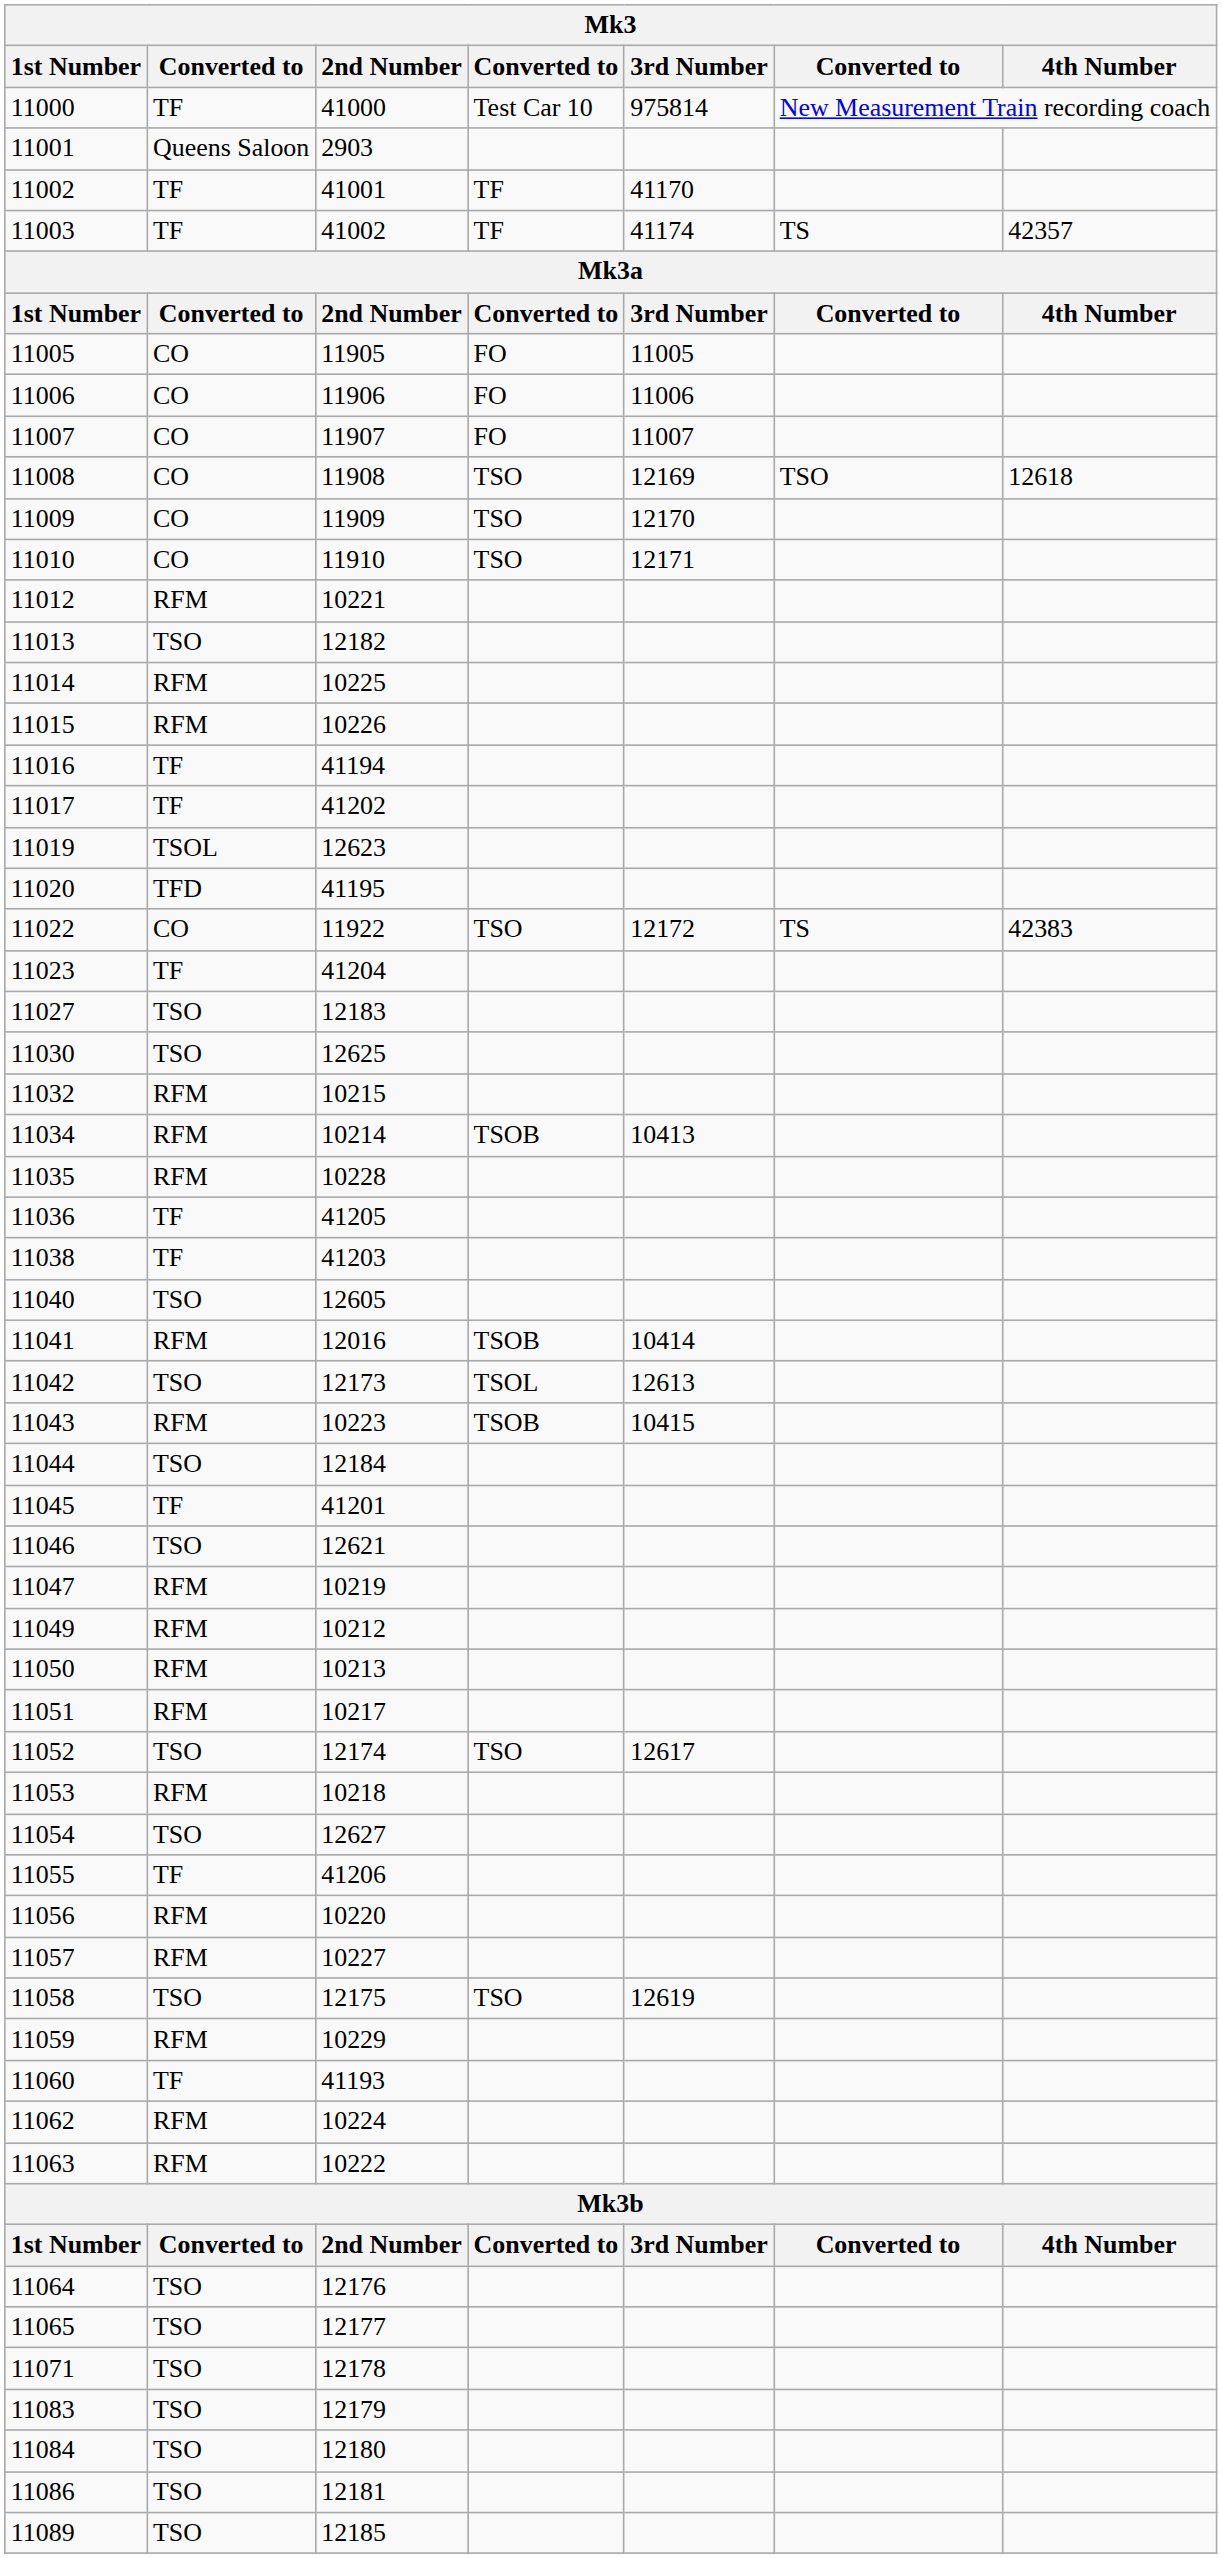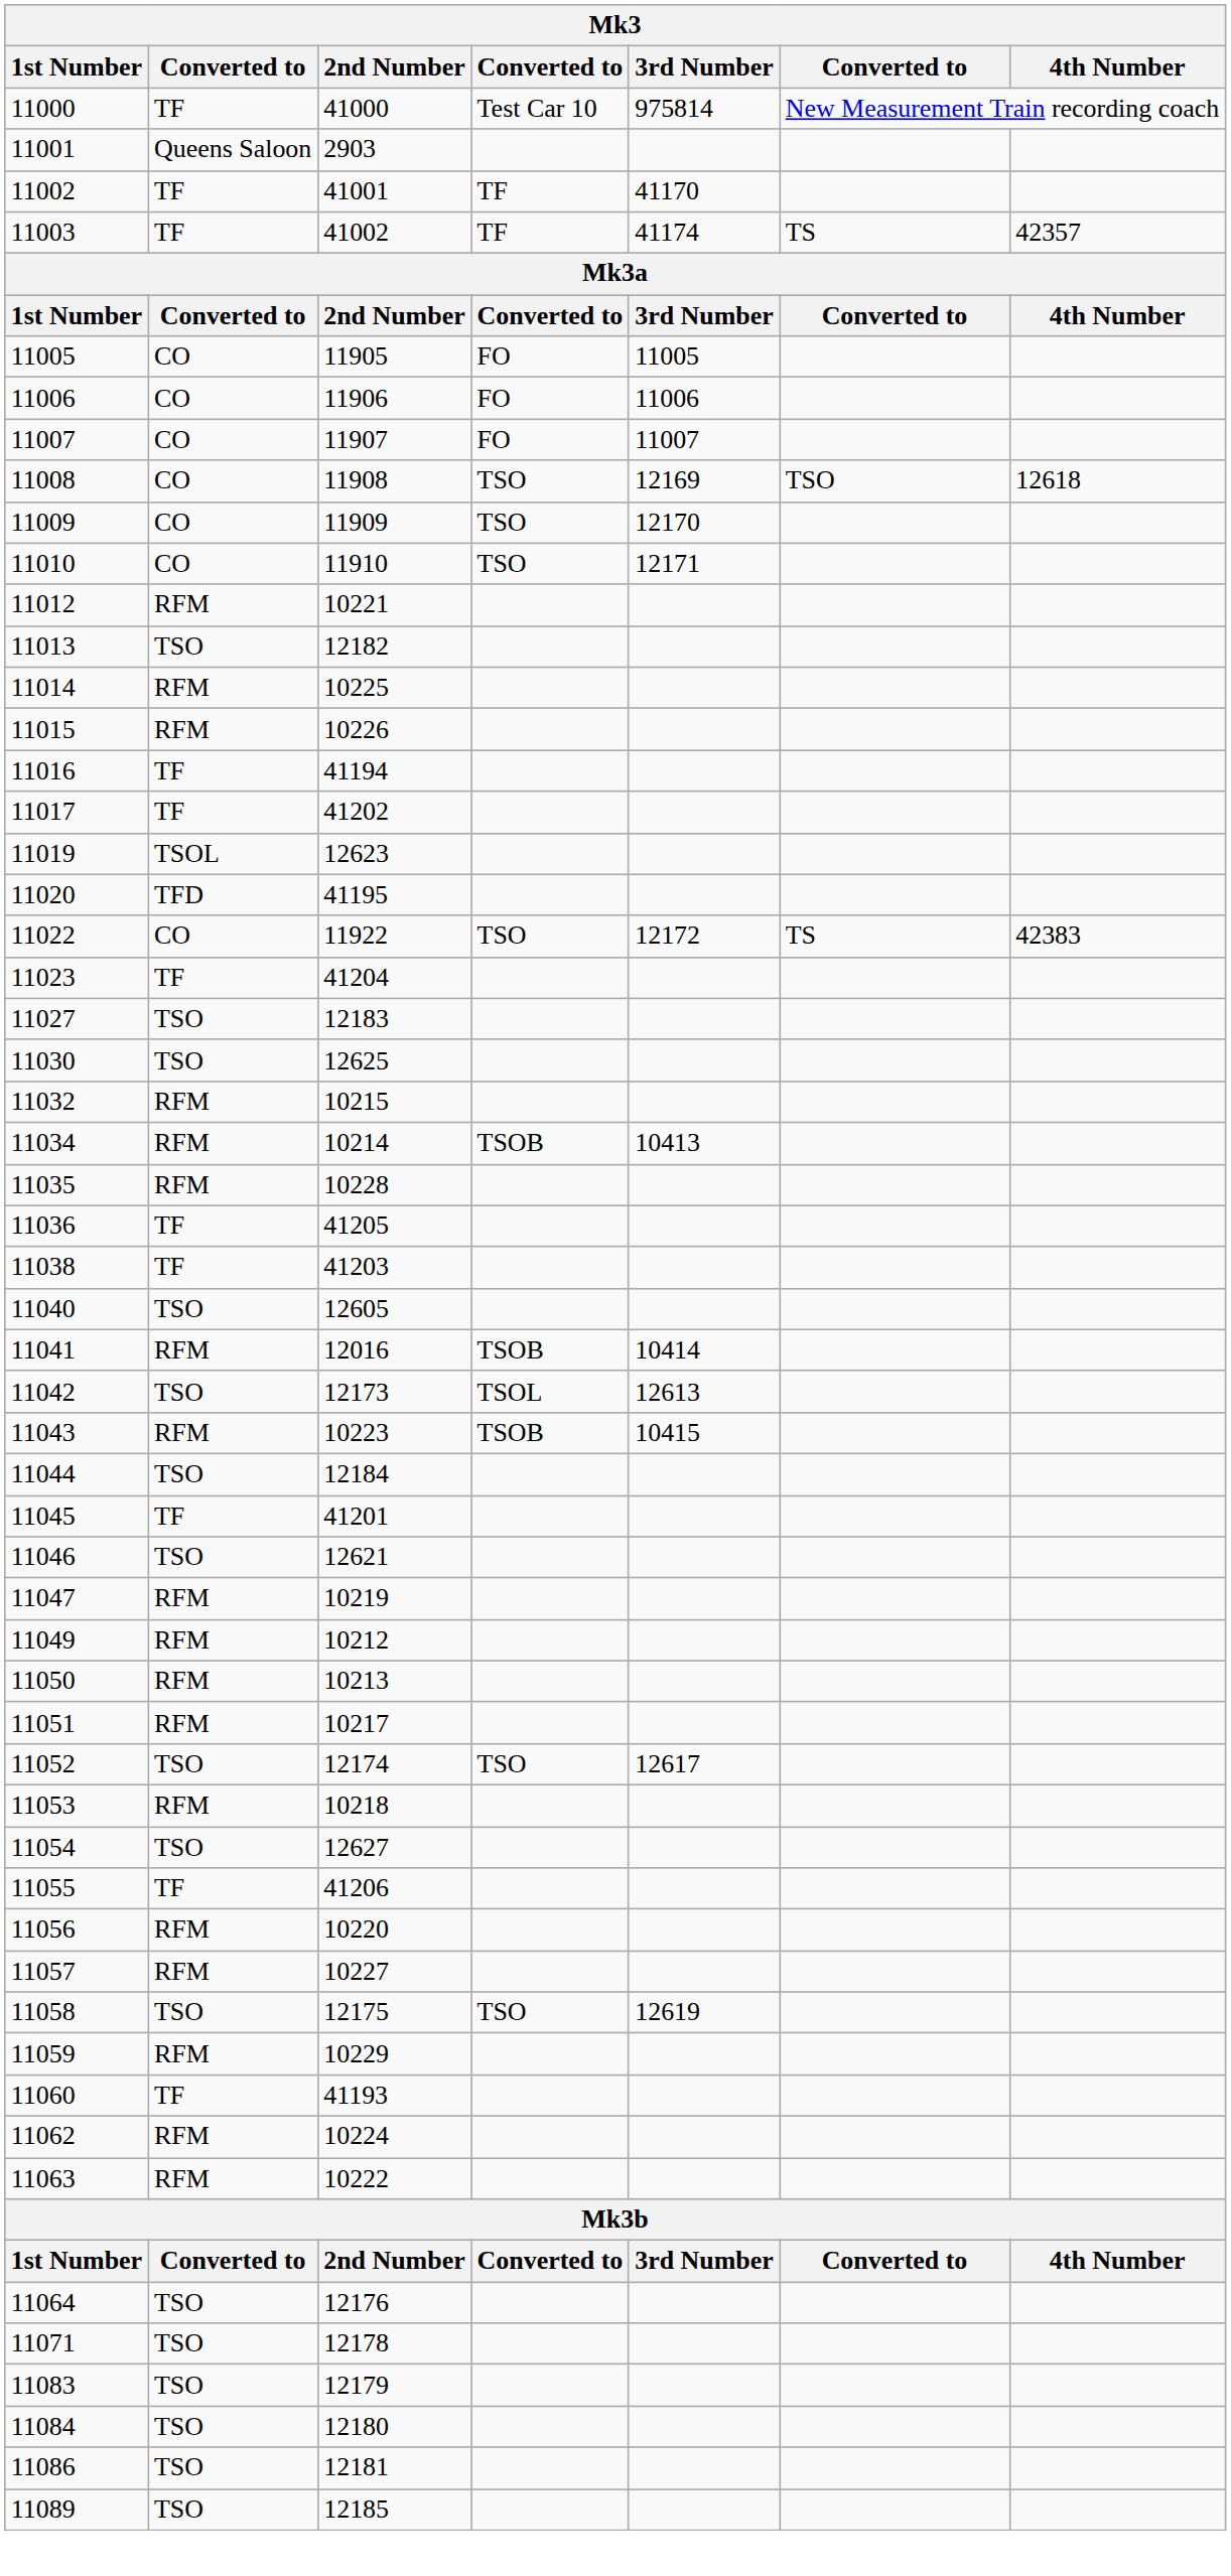- row: 11065 | TSO | 12177
